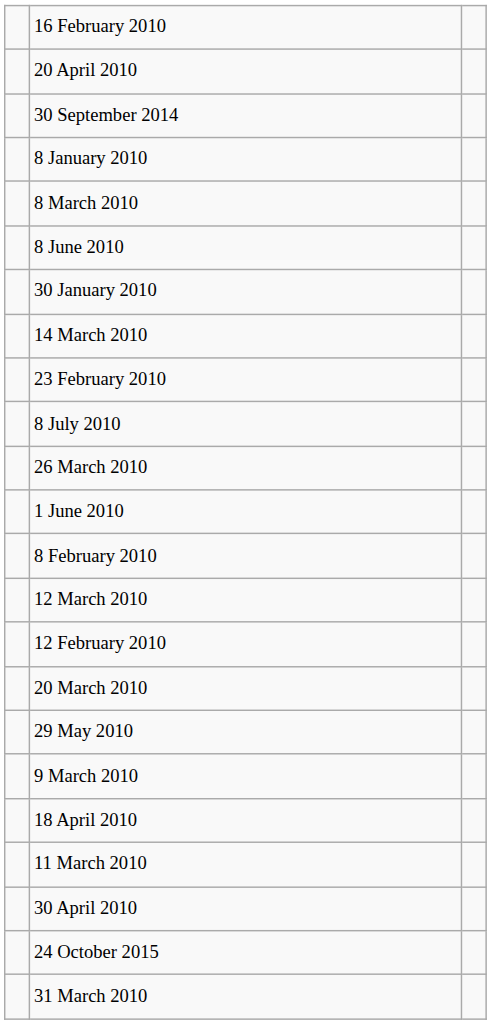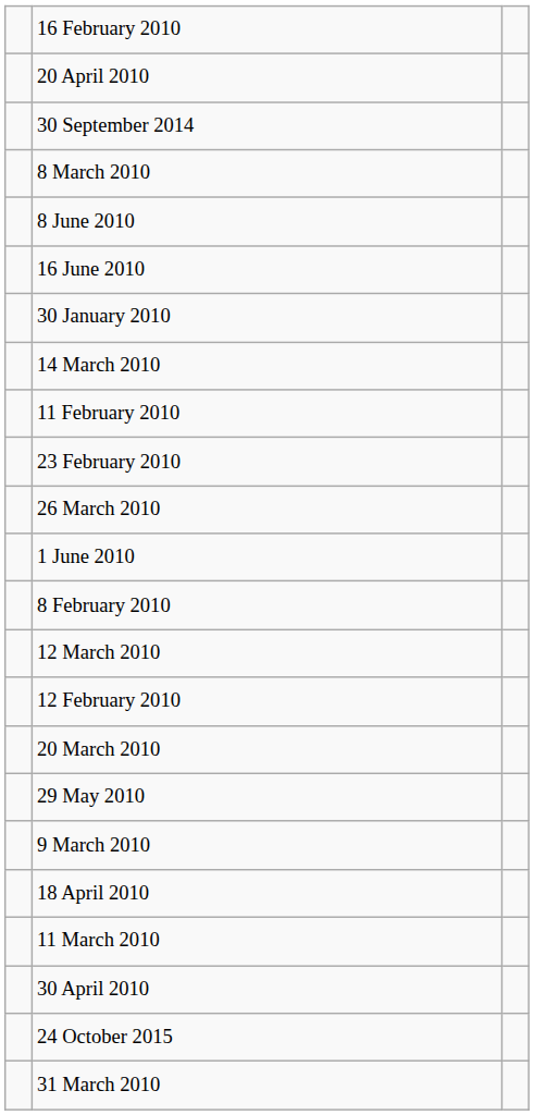- row: 8 January 2010
+ row: 16 June 2010
+ row: 11 February 2010
- row: 8 July 2010
